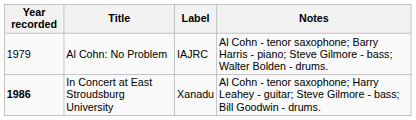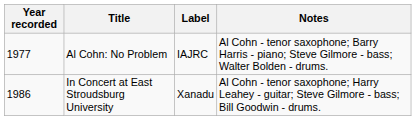Al Cohn: No Problem | Year recorded: 1979 -> 1977
In Concert at East Stroudsburg University | Year recorded: bold -> normal
